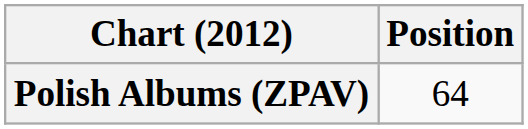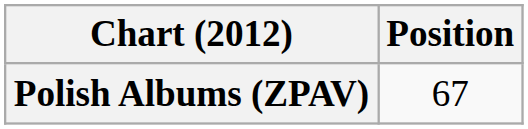Polish Albums (ZPAV) | Position: 64 -> 67
